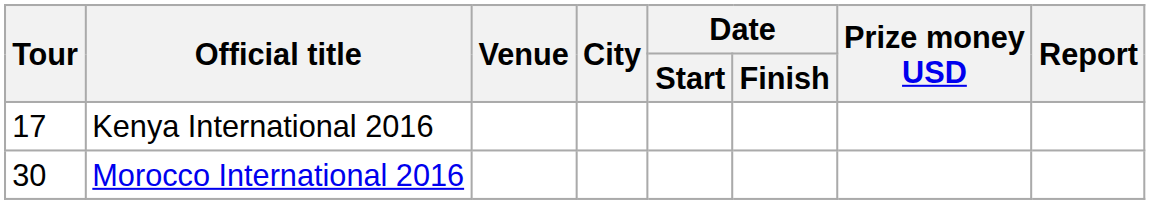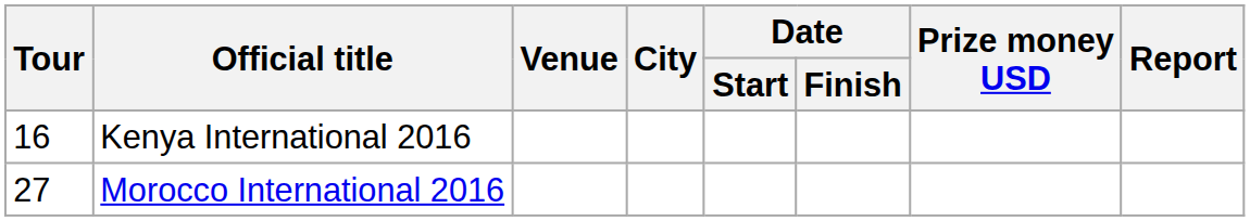Kenya International 2016 | Tour: 17 -> 16
Morocco International 2016 | Tour: 30 -> 27
